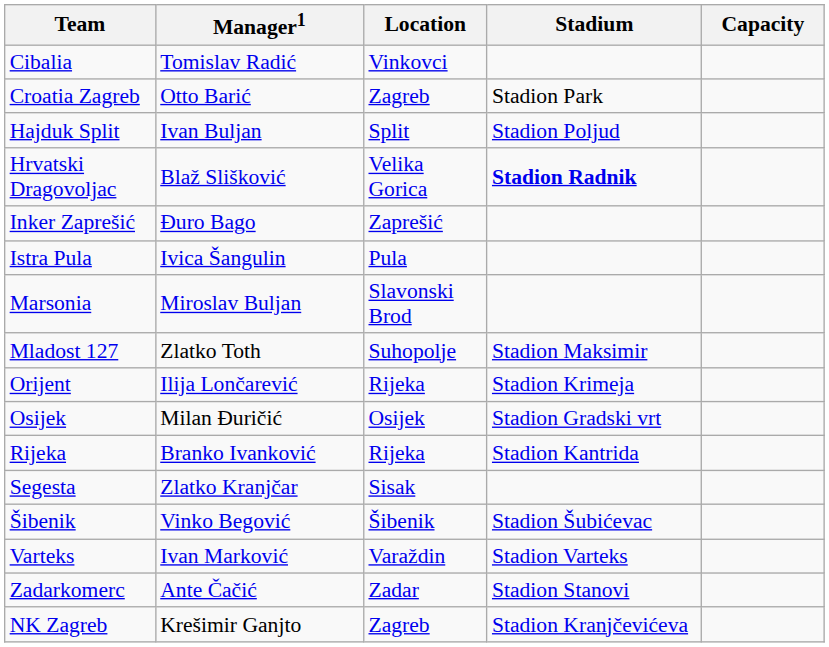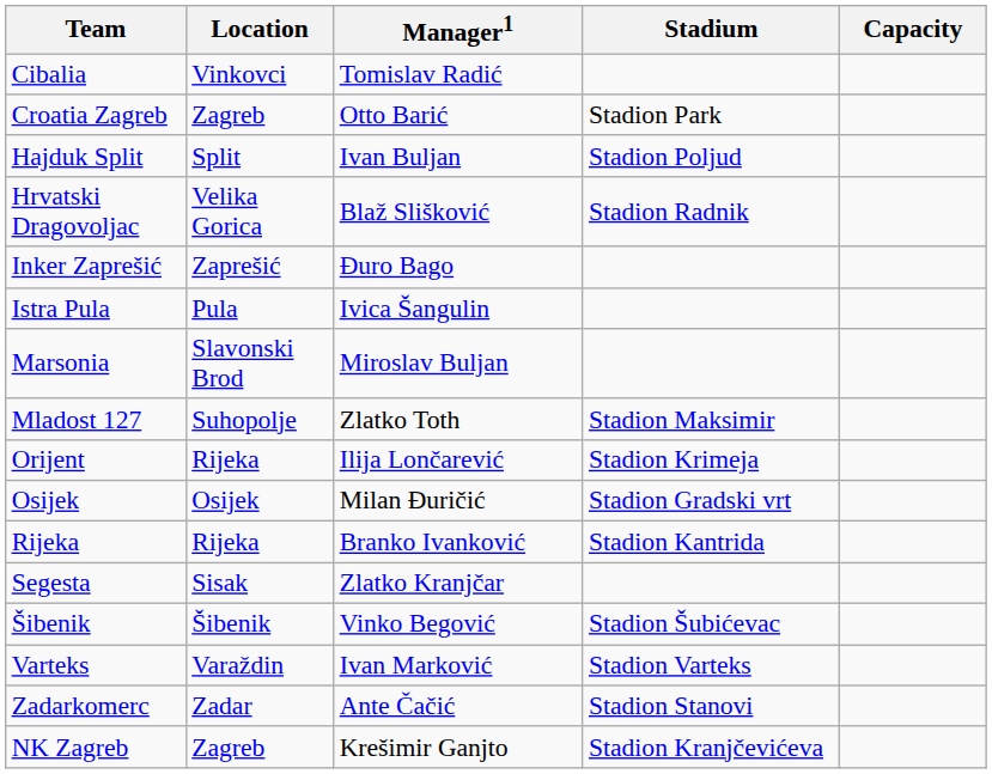columns swapped: Manager1 <-> Location
Hrvatski Dragovoljac | Stadium: bold -> normal
